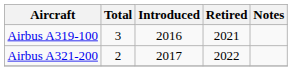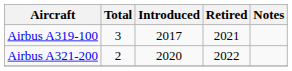Airbus A319-100 | Introduced: 2016 -> 2017
Airbus A321-200 | Introduced: 2017 -> 2020
